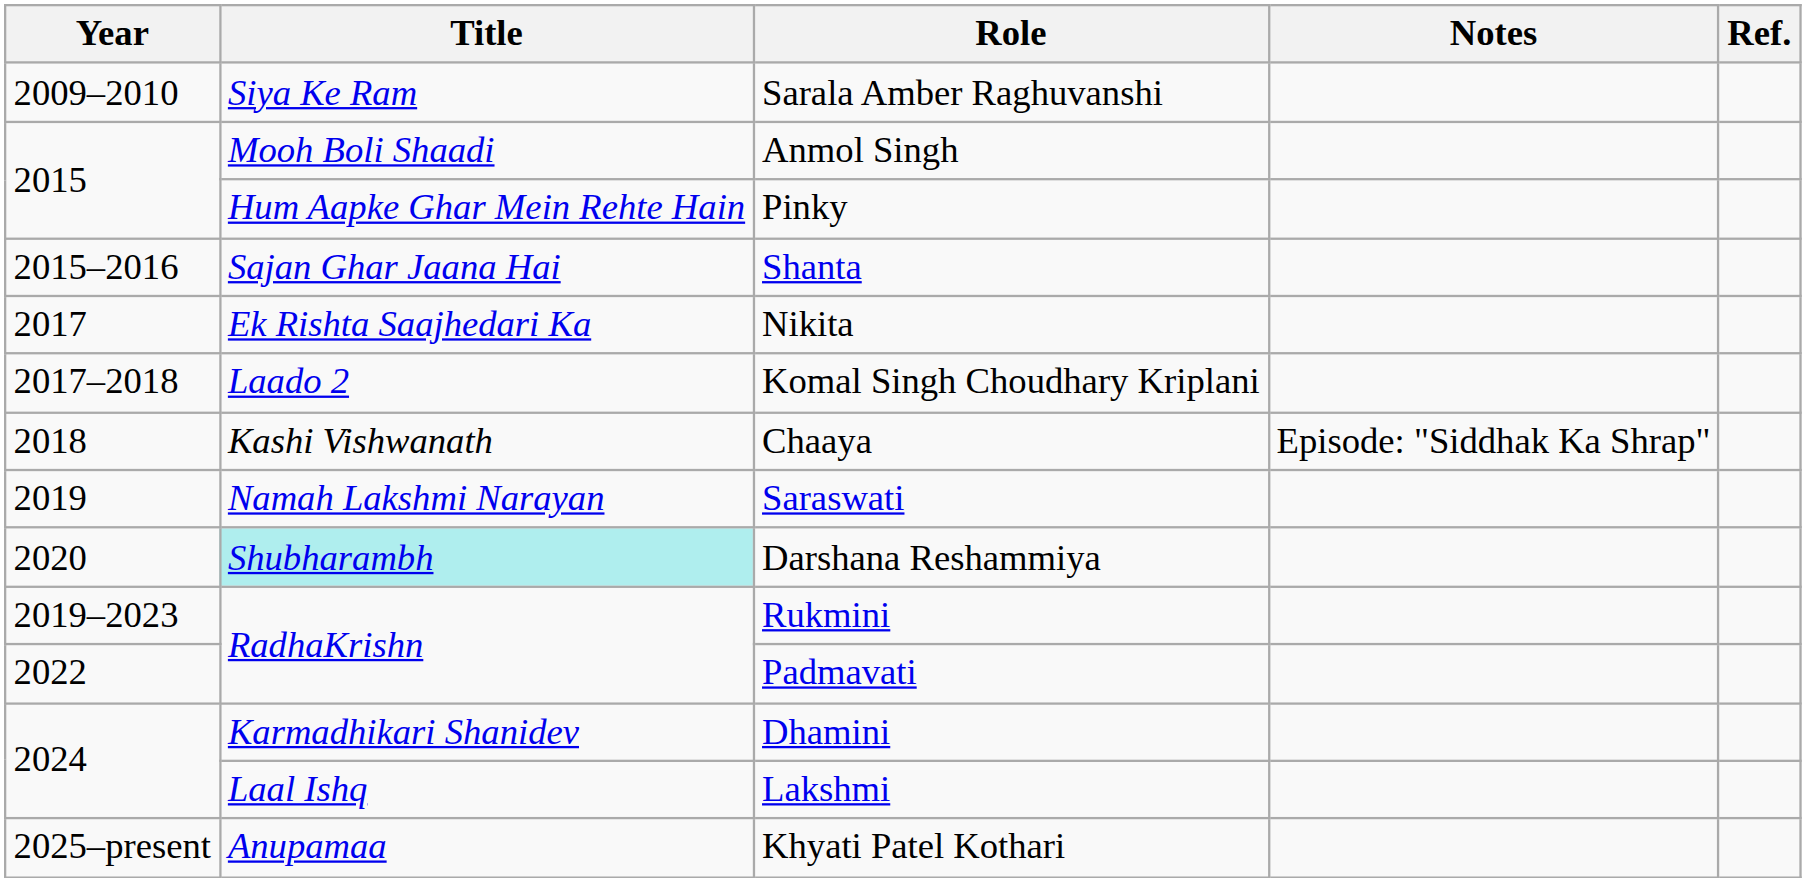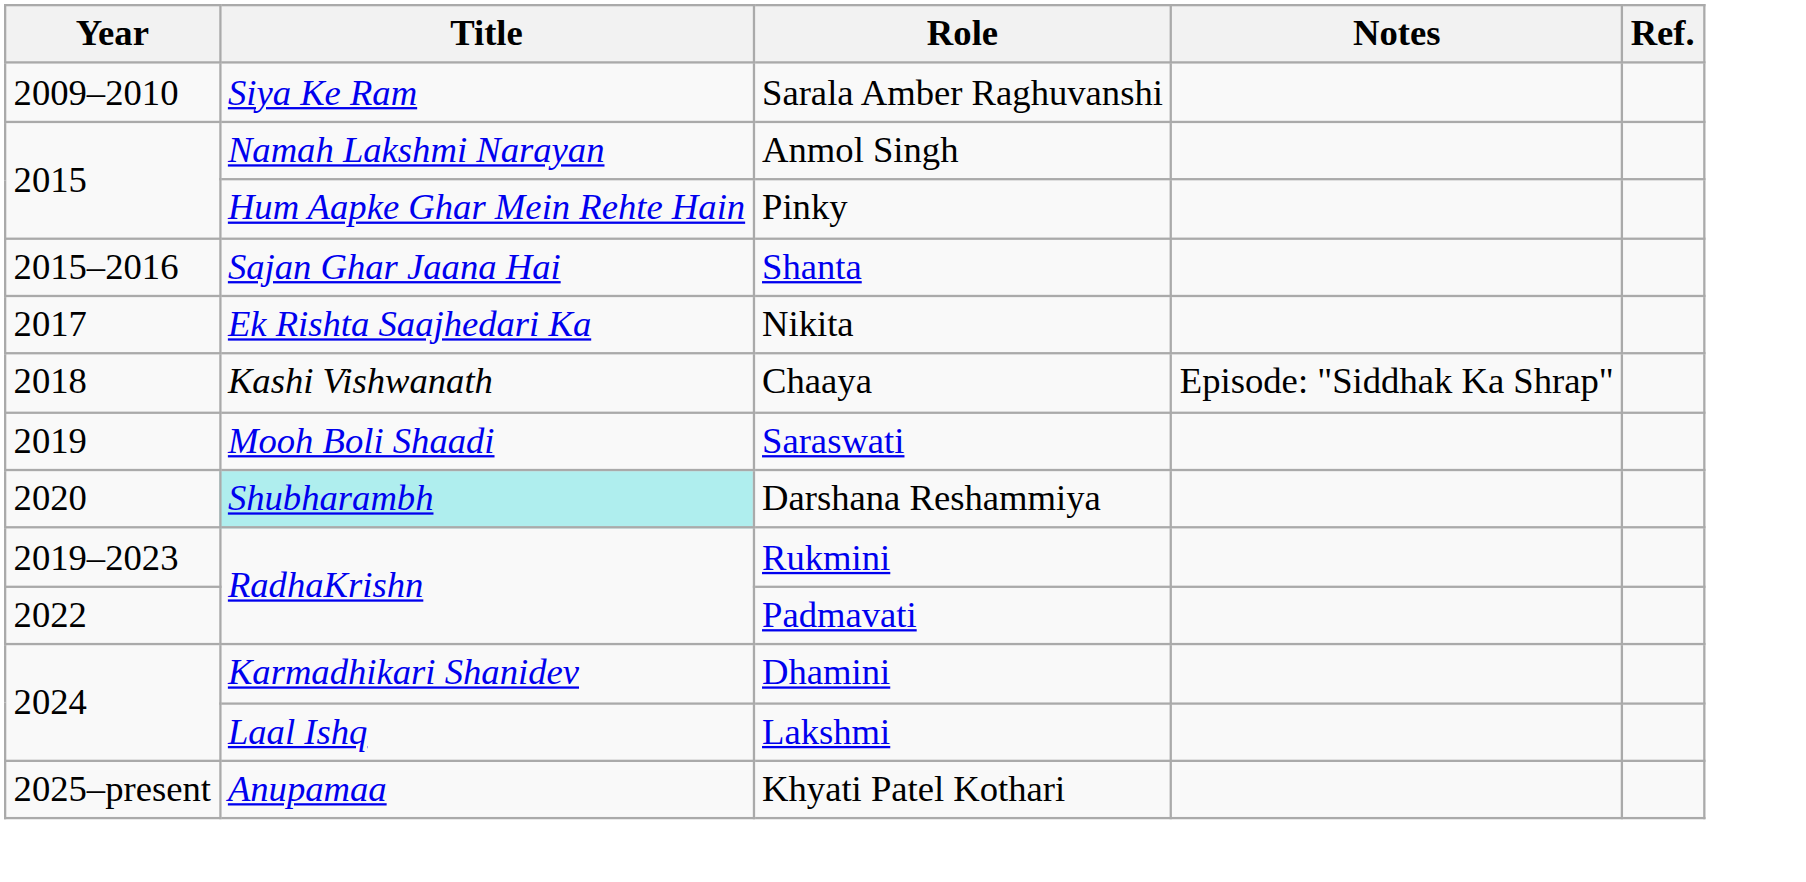Anmol Singh | Title: Mooh Boli Shaadi -> Namah Lakshmi Narayan
- row: 2017–2018 | Laado 2 | Komal Singh Choudhary Kriplani
Saraswati | Title: Namah Lakshmi Narayan -> Mooh Boli Shaadi
